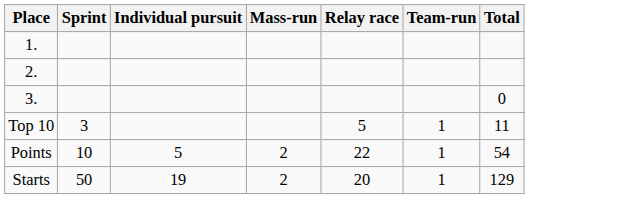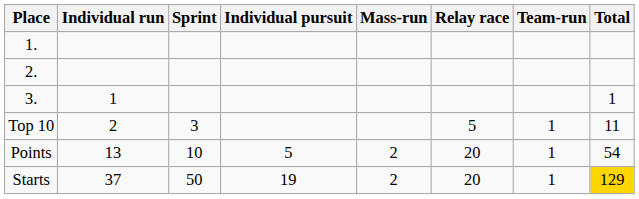+ column: Individual run | 1 | 2 | 13 | 37
3. | Total: 0 -> 1
Points | Relay race: 22 -> 20
Starts | Total: no background -> gold background
